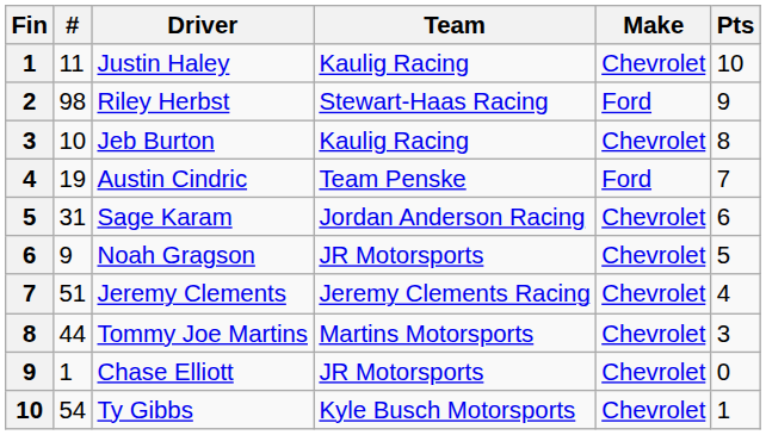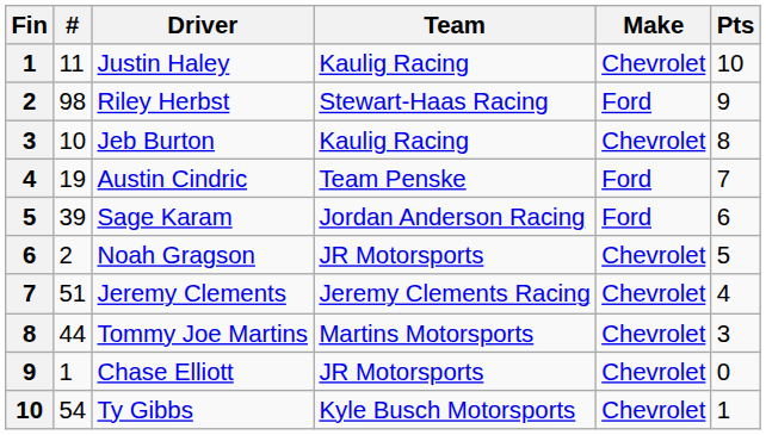Sage Karam | #: 31 -> 39
Sage Karam | Make: Chevrolet -> Ford
Noah Gragson | #: 9 -> 2
